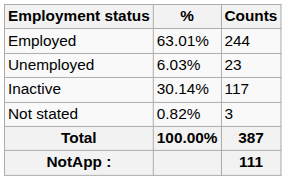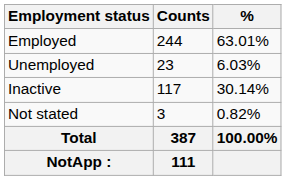columns swapped: Counts <-> %
